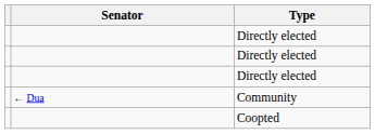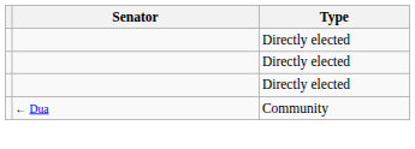- row: Coopted
